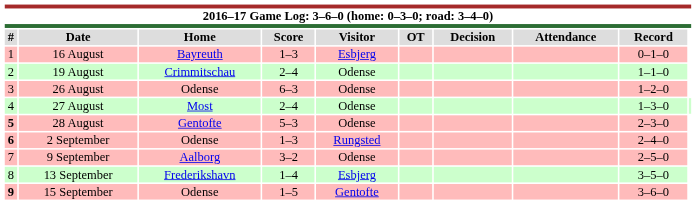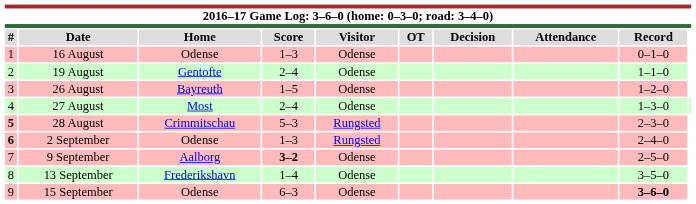16 August | Home: Bayreuth -> Odense
16 August | Visitor: Esbjerg -> Odense
19 August | Home: Crimmitschau -> Gentofte
26 August | Home: Odense -> Bayreuth
26 August | Score: 6–3 -> 1–5
28 August | Home: Gentofte -> Crimmitschau
28 August | Visitor: Odense -> Rungsted
9 September | Score: normal -> bold
13 September | Visitor: Esbjerg -> Odense
15 September | #: bold -> normal
15 September | Score: 1–5 -> 6–3
15 September | Visitor: Gentofte -> Odense
15 September | Record: normal -> bold
